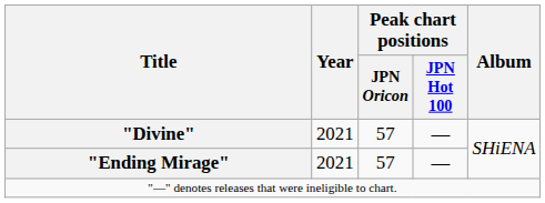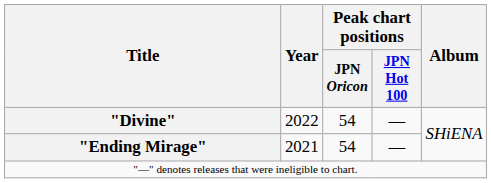"Divine" | Year: 2021 -> 2022
"Divine" | Peak chart positions / JPN Oricon: 57 -> 54
"Ending Mirage" | Peak chart positions / JPN Oricon: 57 -> 54
